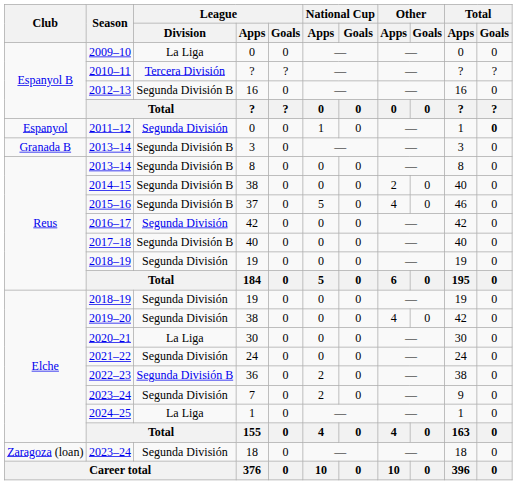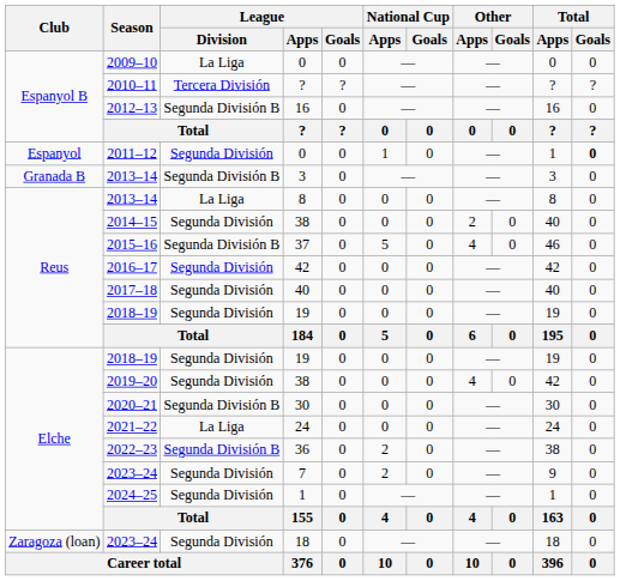Reus / 2013–14 | League / Division: Segunda División B -> La Liga
2014–15 | League / Division: Segunda División B -> Segunda División
2017–18 | League / Division: Segunda División B -> Segunda División
2020–21 | League / Division: La Liga -> Segunda División B
2021–22 | League / Division: Segunda División -> La Liga
2024–25 | League / Division: La Liga -> Segunda División
